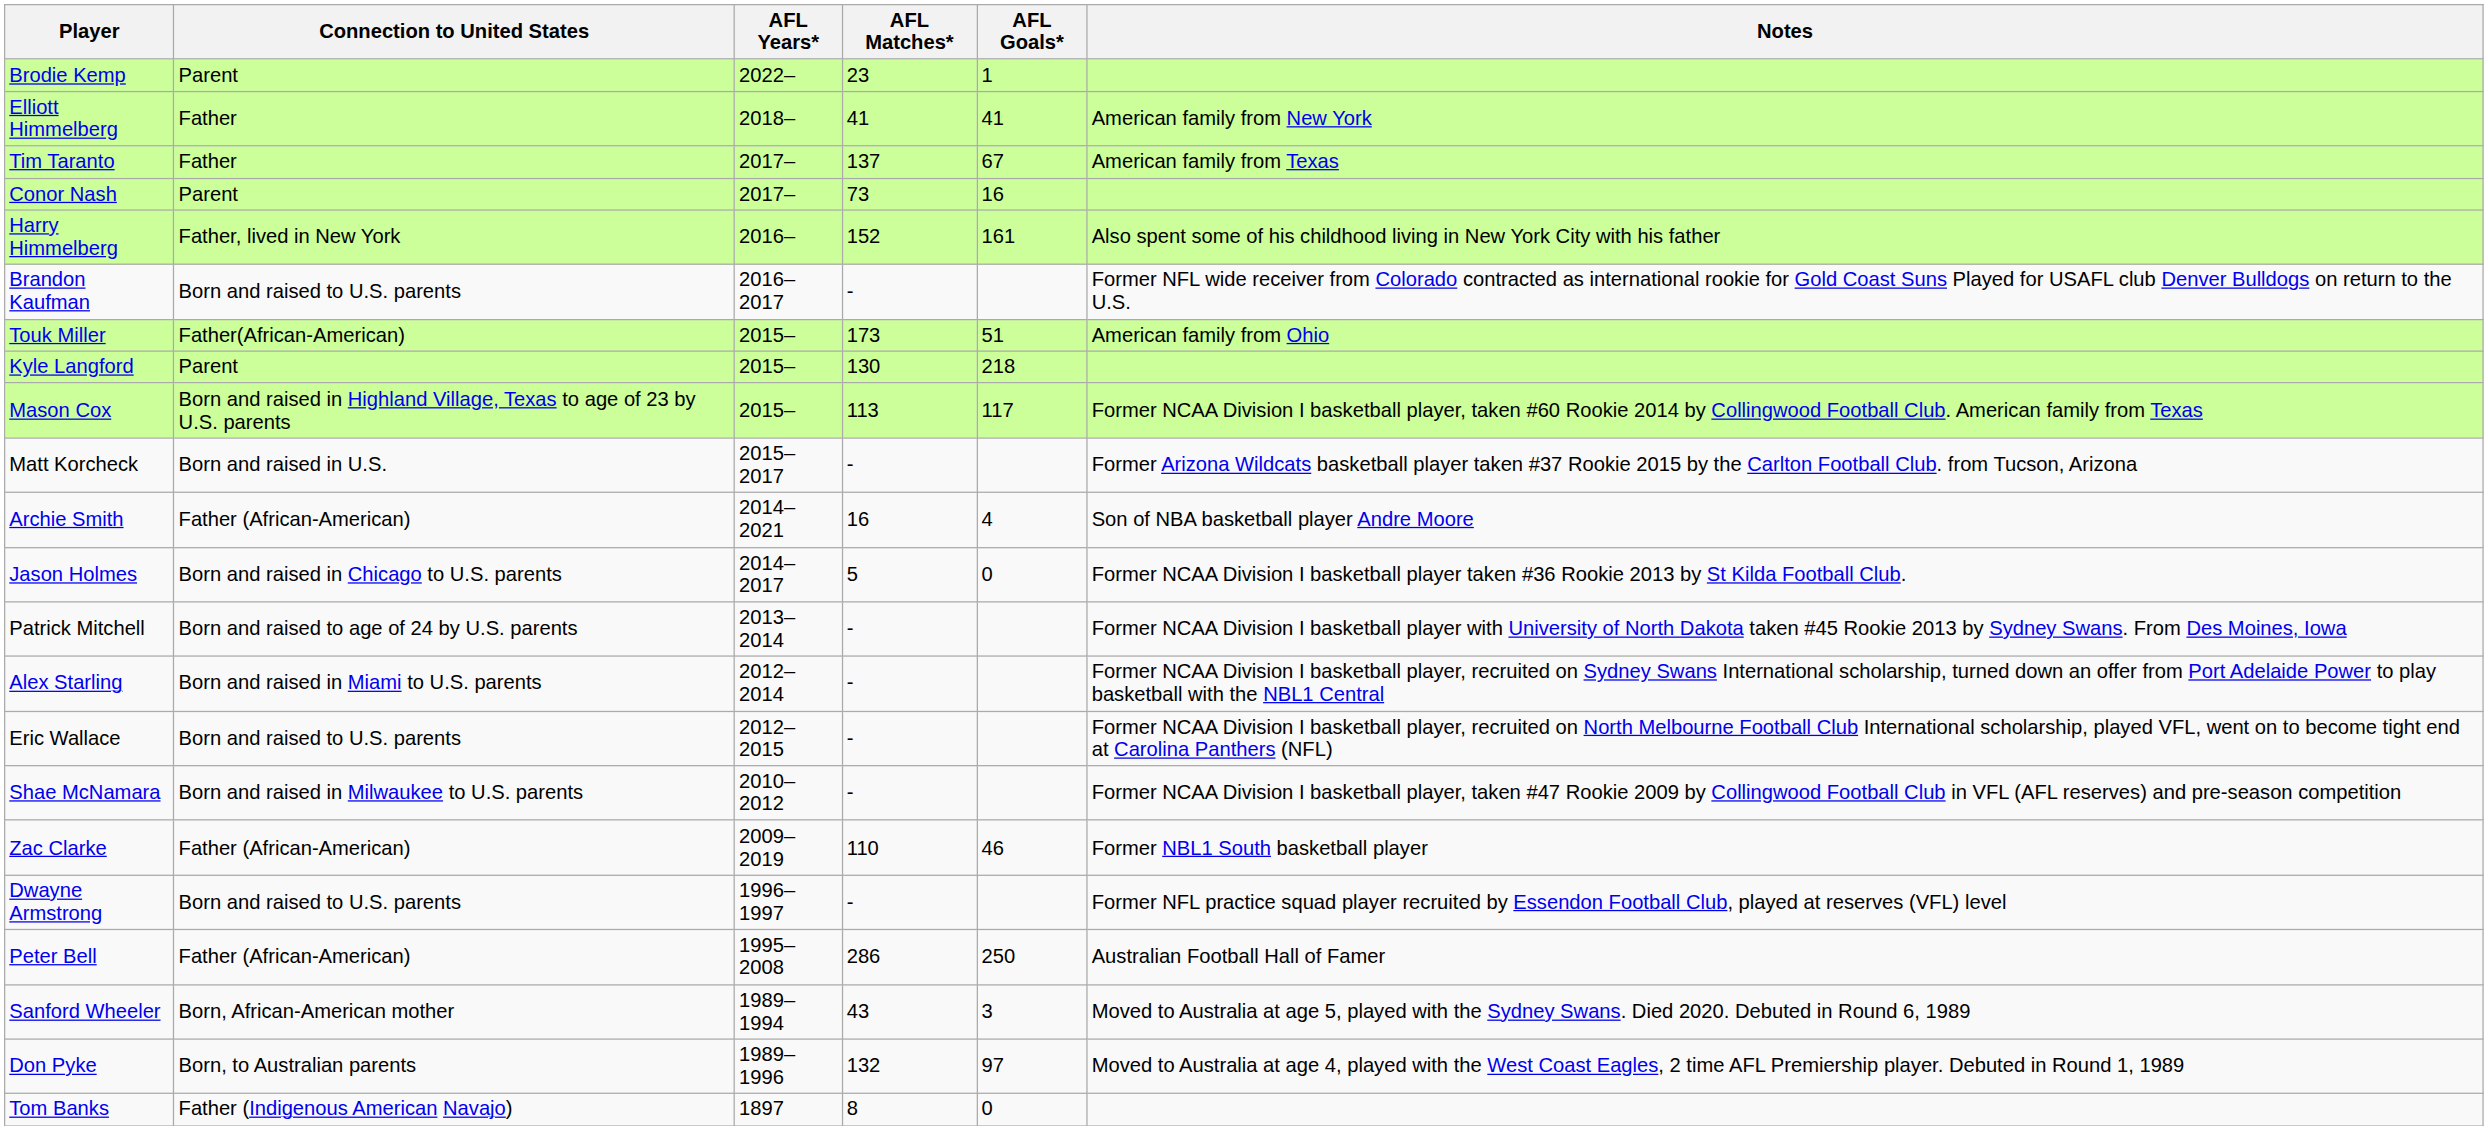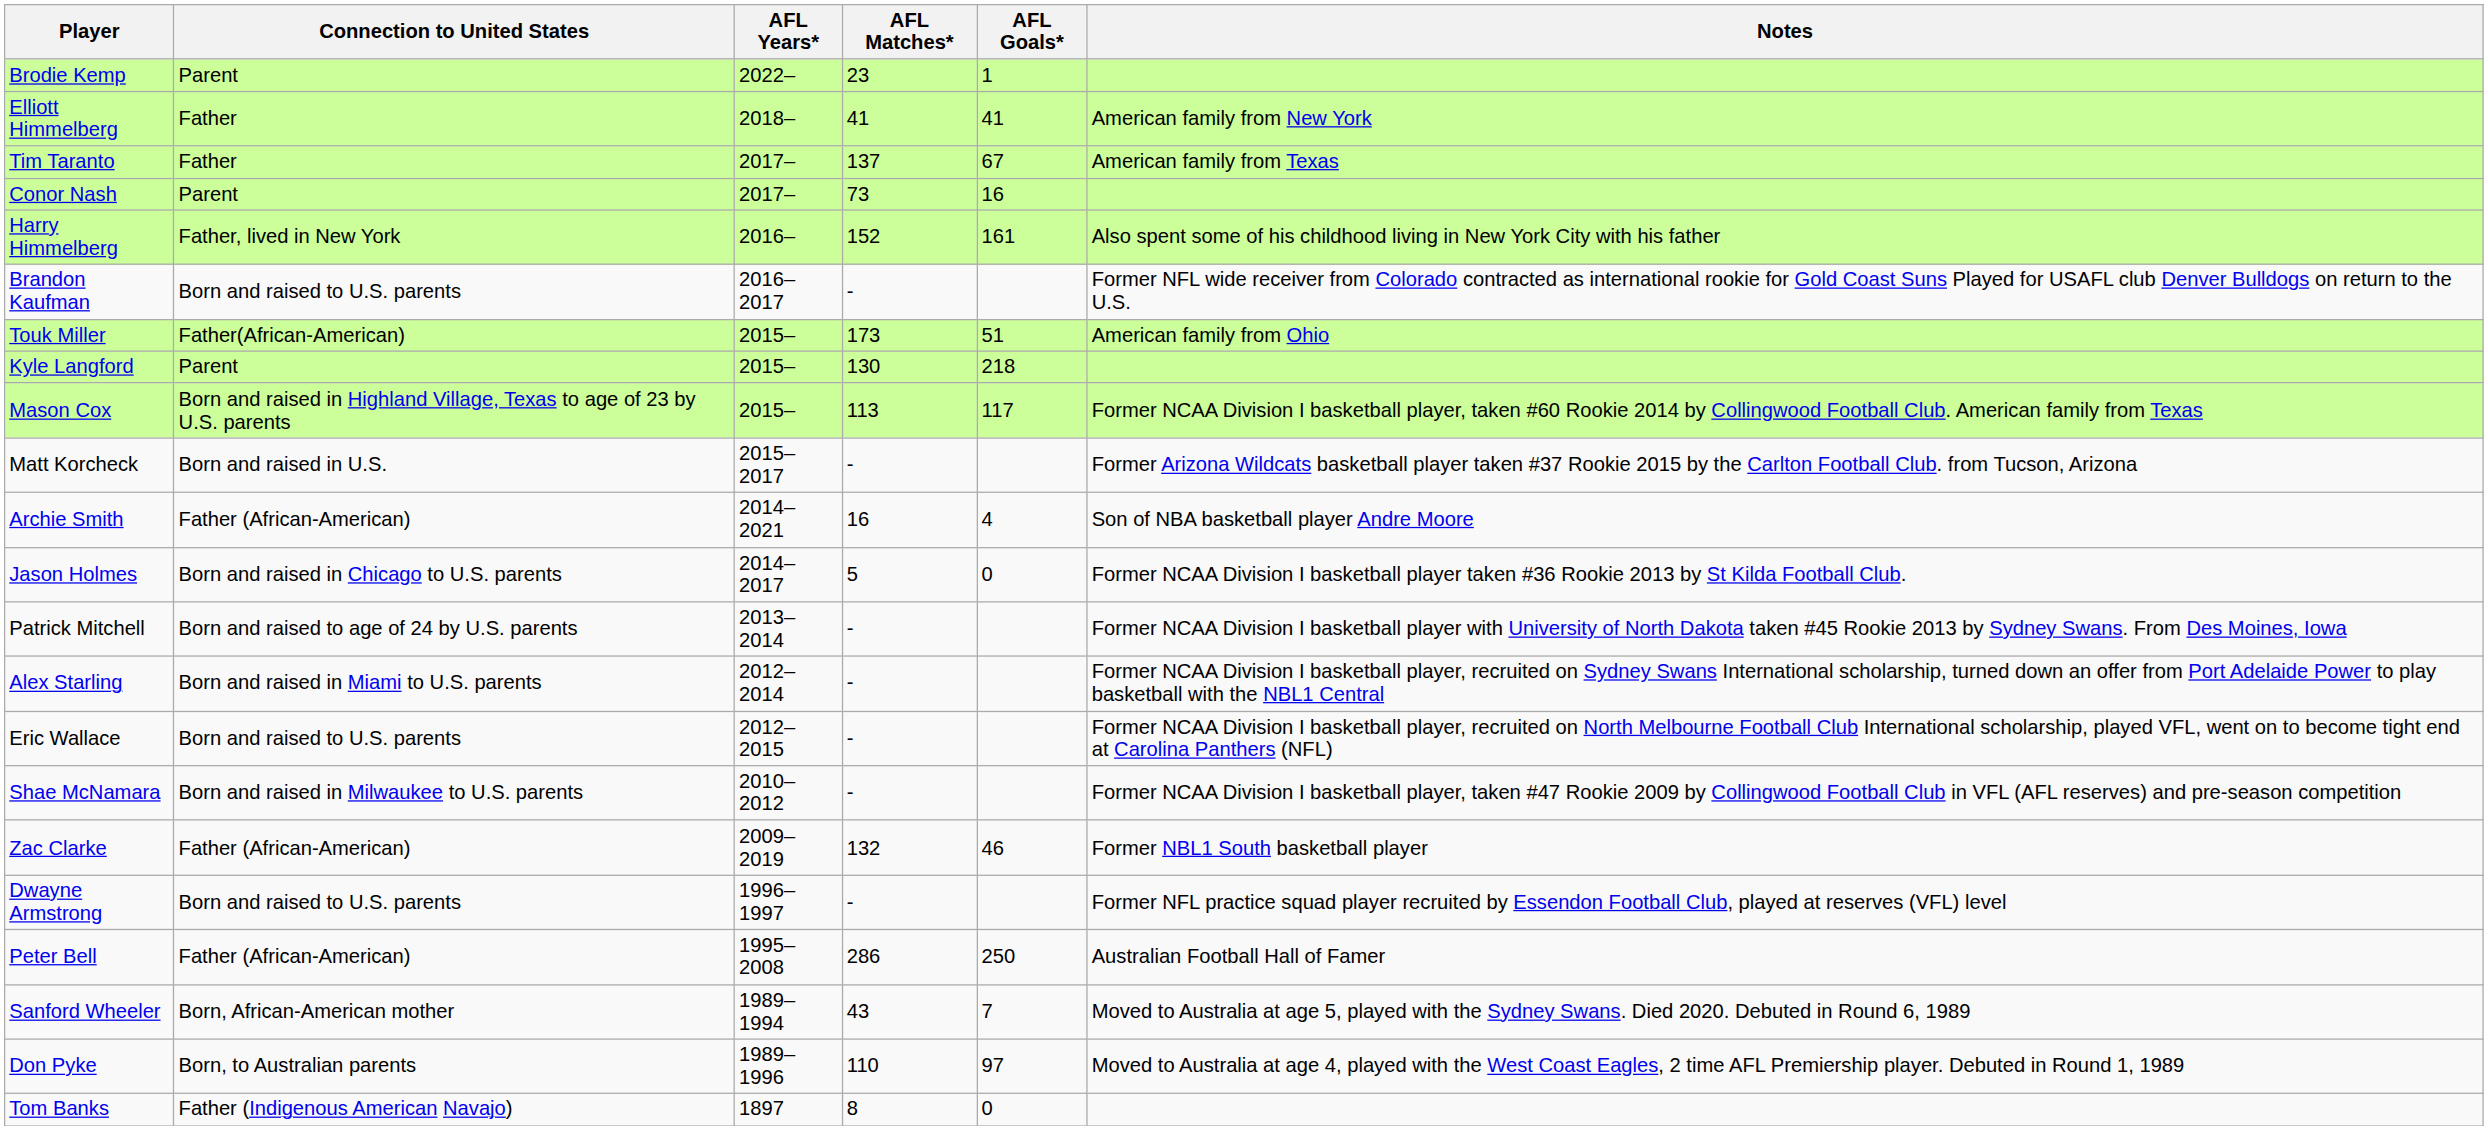Zac Clarke | AFL Matches*: 110 -> 132
Sanford Wheeler | AFL Goals*: 3 -> 7
Don Pyke | AFL Matches*: 132 -> 110
